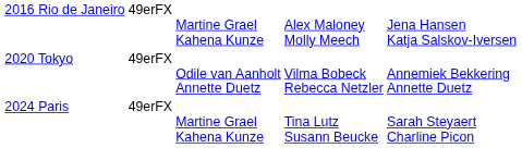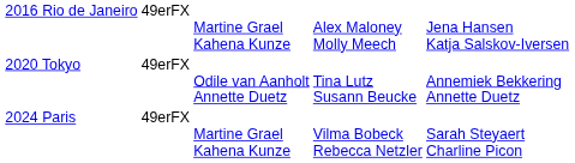2020 Tokyo | column 4: Vilma Bobeck Rebecca Netzler -> Tina Lutz Susann Beucke
2024 Paris | column 4: Tina Lutz Susann Beucke -> Vilma Bobeck Rebecca Netzler
